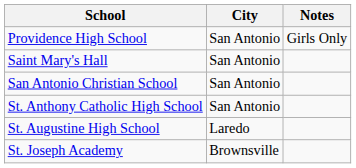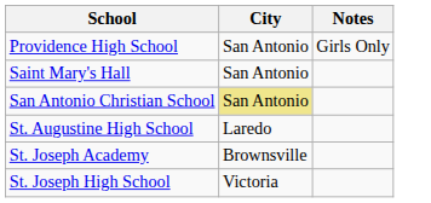San Antonio Christian School | City: no background -> khaki background
- row: St. Anthony Catholic High School | San Antonio
+ row: St. Joseph High School | Victoria
